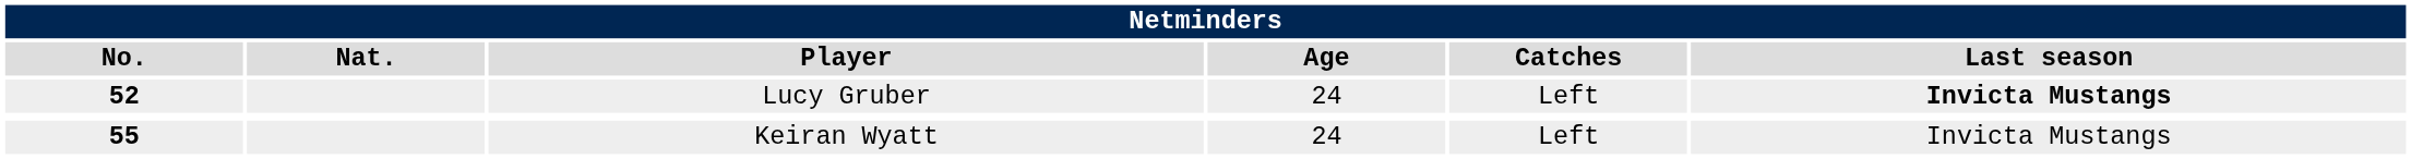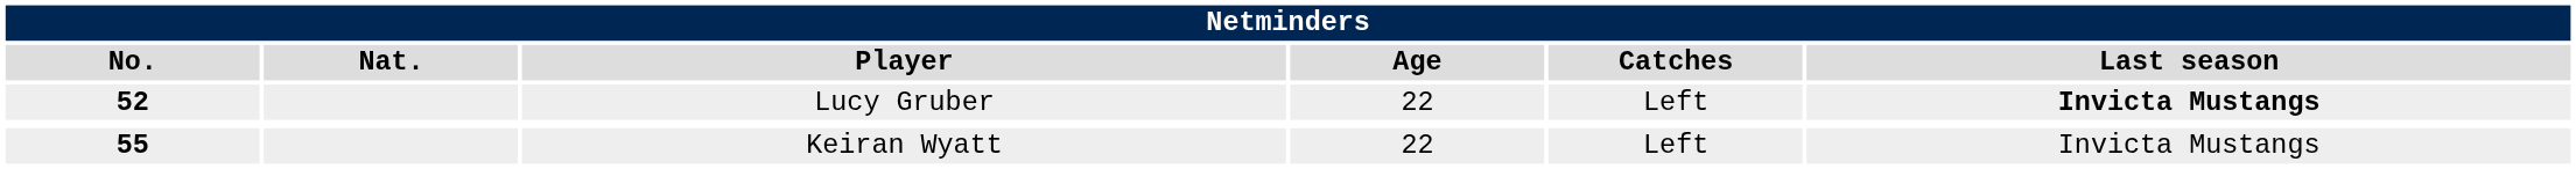Lucy Gruber | Age: 24 -> 22
Keiran Wyatt | Age: 24 -> 22
